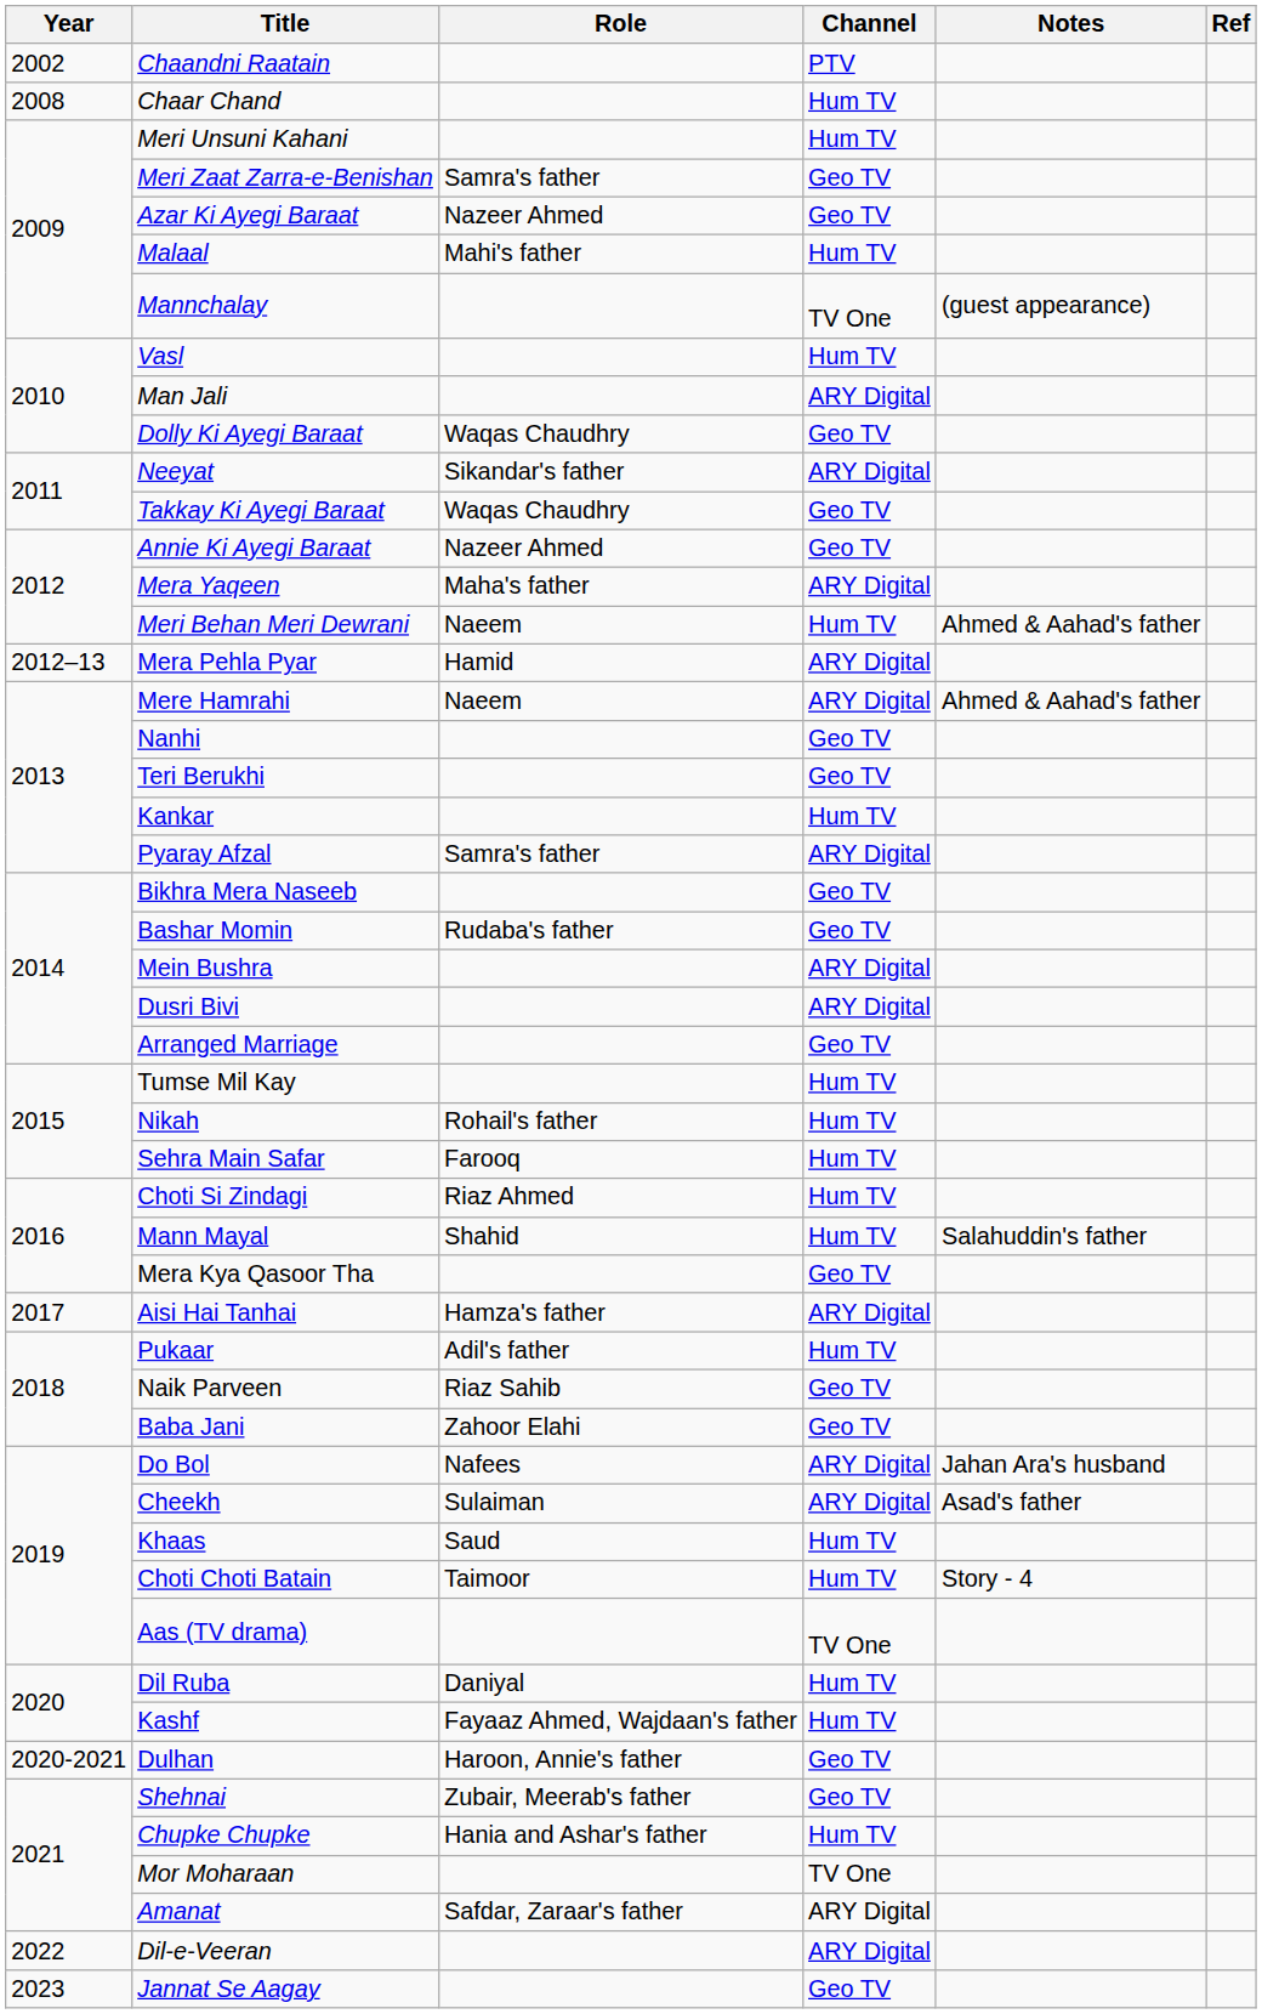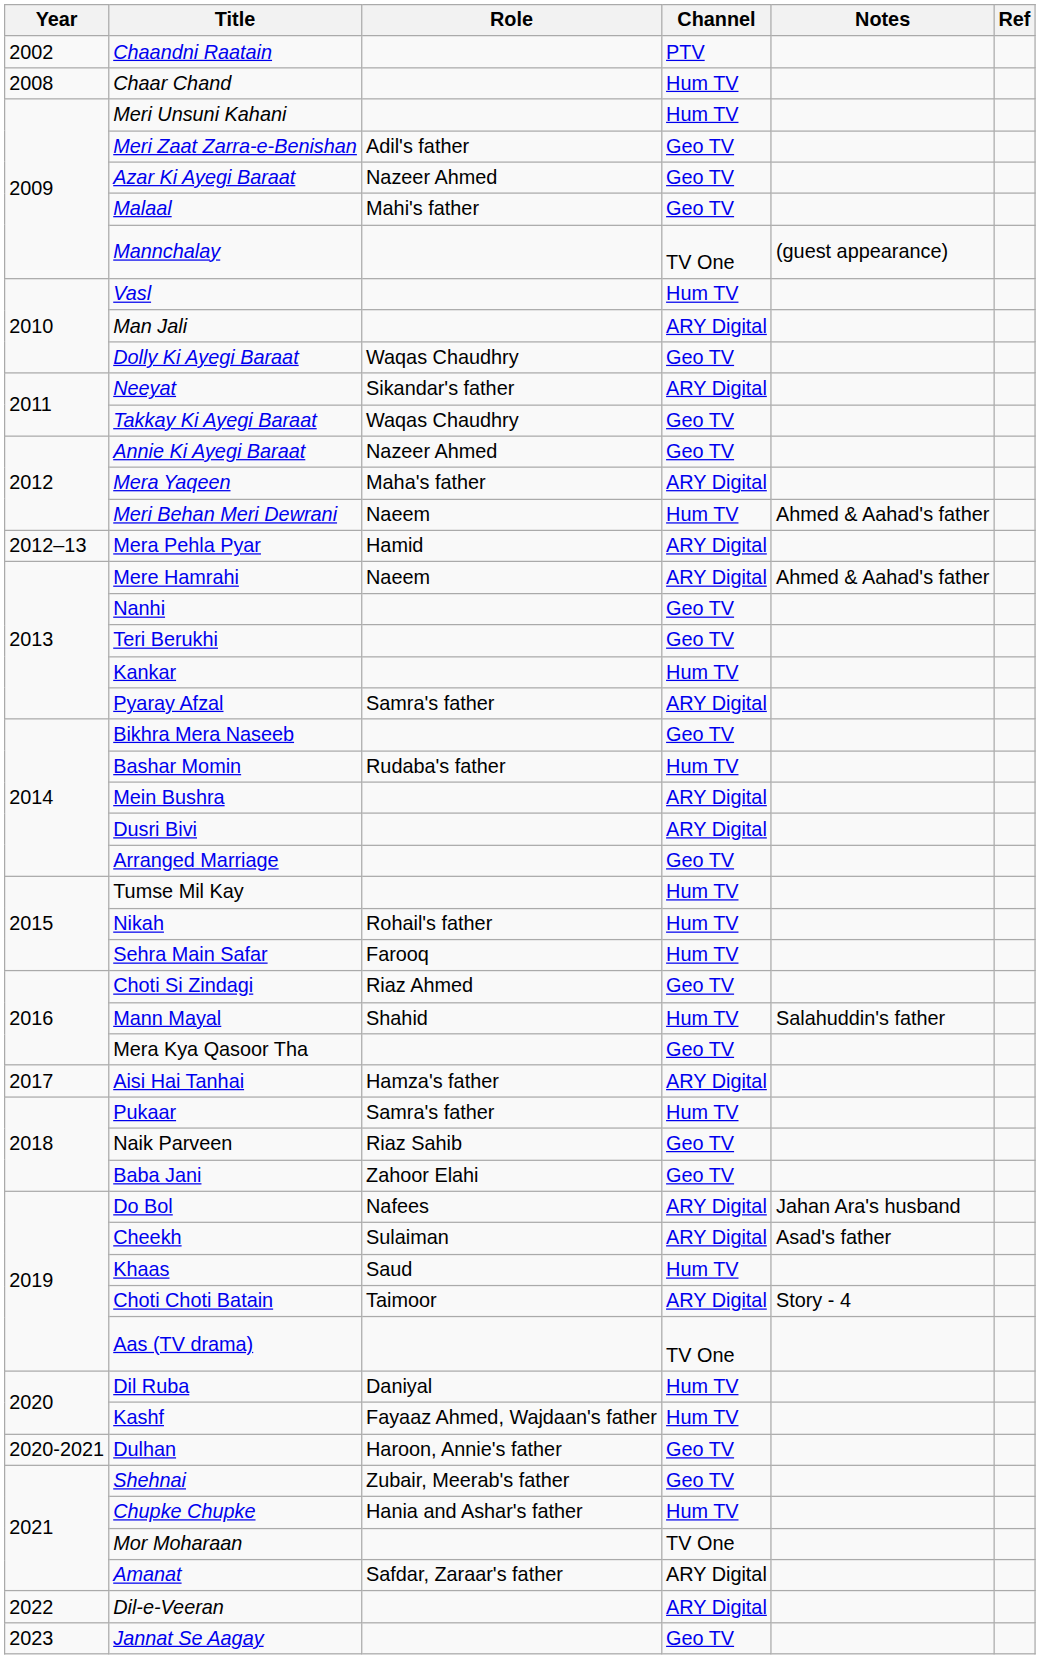Meri Zaat Zarra-e-Benishan | Role: Samra's father -> Adil's father
Malaal | Channel: Hum TV -> Geo TV
Bashar Momin | Channel: Geo TV -> Hum TV
Choti Si Zindagi | Channel: Hum TV -> Geo TV
Pukaar | Role: Adil's father -> Samra's father
Choti Choti Batain | Channel: Hum TV -> ARY Digital
